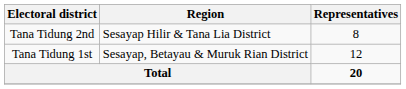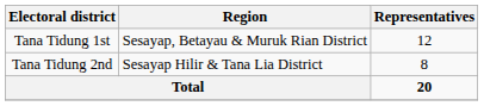rows swapped: Tana Tidung 1st <-> Tana Tidung 2nd
